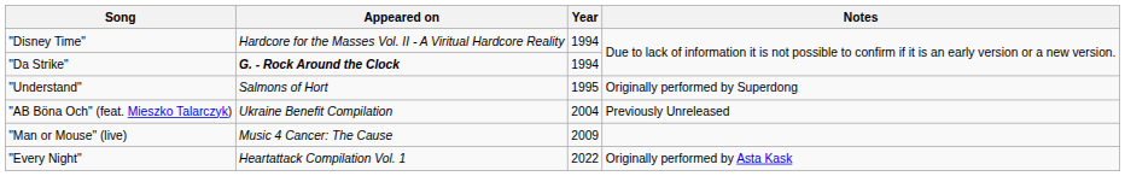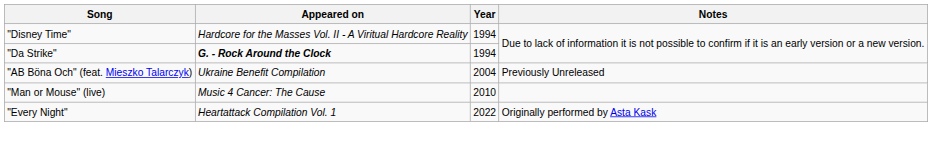- row: "Understand" | Salmons of Hort | 1995 | Originally performed by Superdong
"Man or Mouse" (live) | Year: 2009 -> 2010
